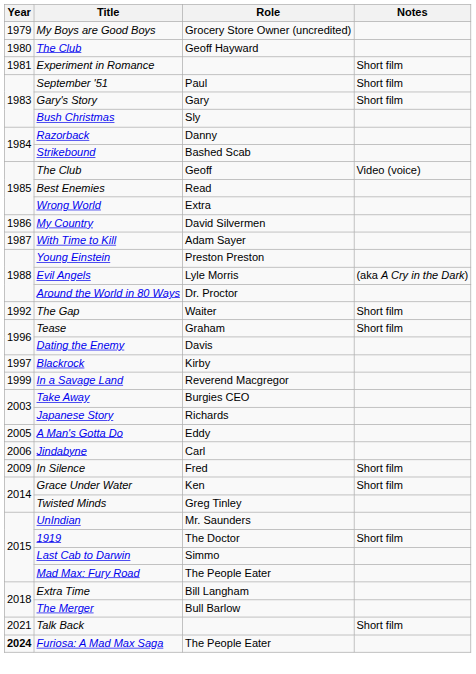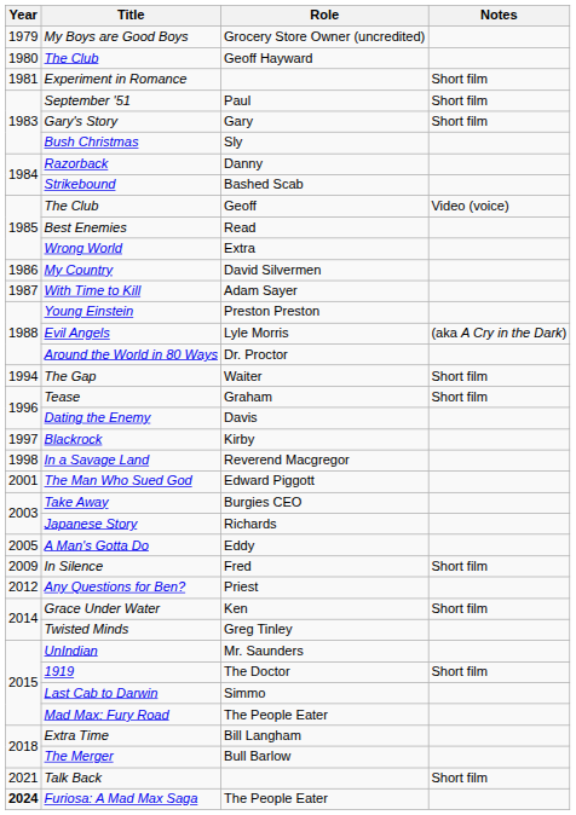The Gap | Year: 1992 -> 1994
In a Savage Land | Year: 1999 -> 1998
+ row: 2001 | The Man Who Sued God | Edward Piggott
- row: 2006 | Jindabyne | Carl
+ row: 2012 | Any Questions for Ben? | Priest
